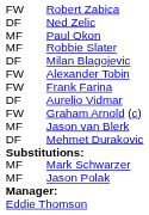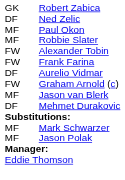Robert Zabica | column 1: FW -> GK
- row: DF | Milan Blagojevic
